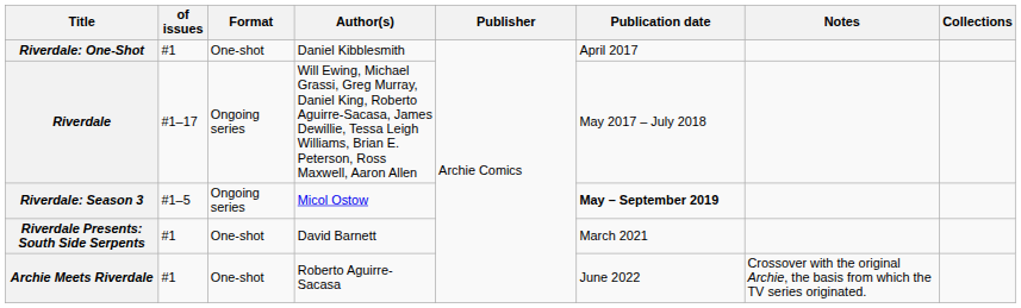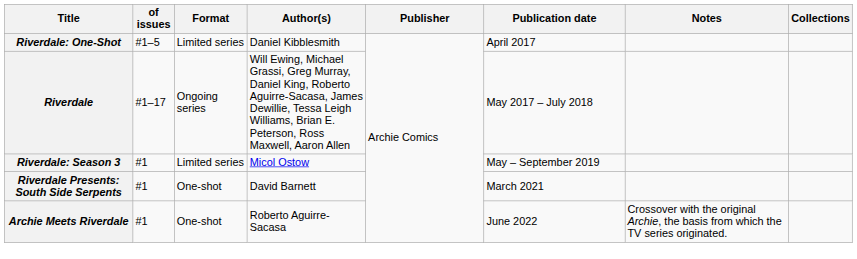Riverdale: One-Shot | of issues: #1 -> #1–5
Riverdale: One-Shot | Format: One-shot -> Limited series
Riverdale: Season 3 | of issues: #1–5 -> #1
Riverdale: Season 3 | Format: Ongoing series -> Limited series
Riverdale: Season 3 | Publication date: bold -> normal
